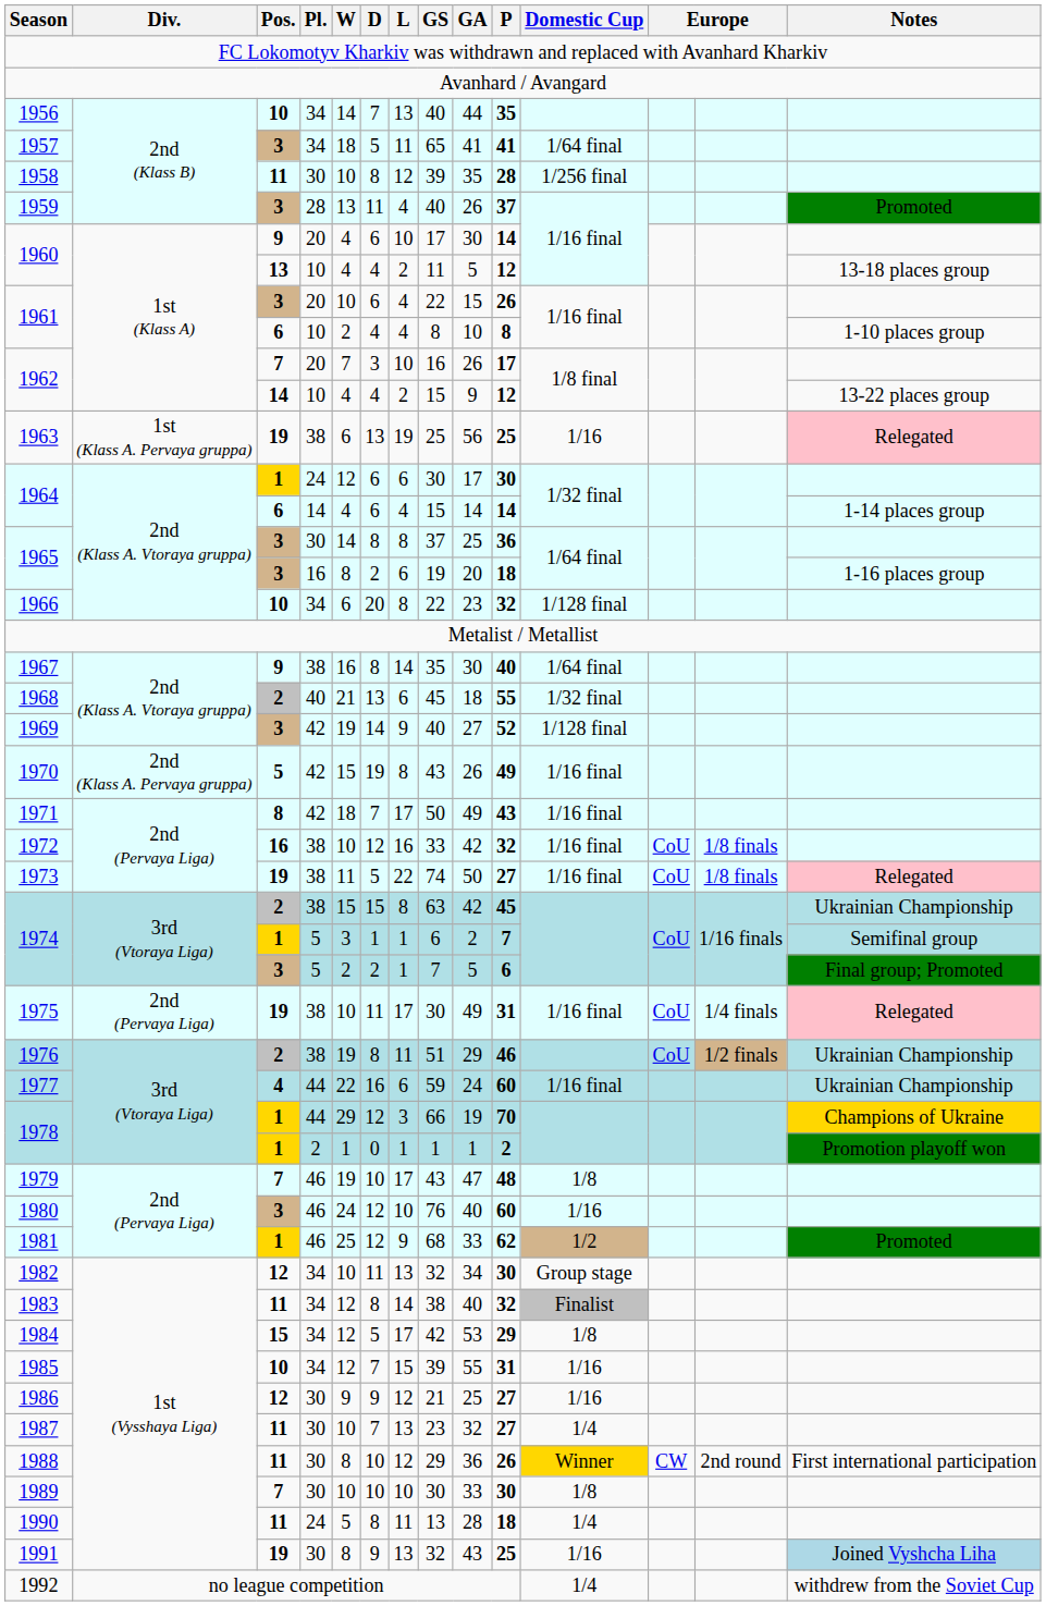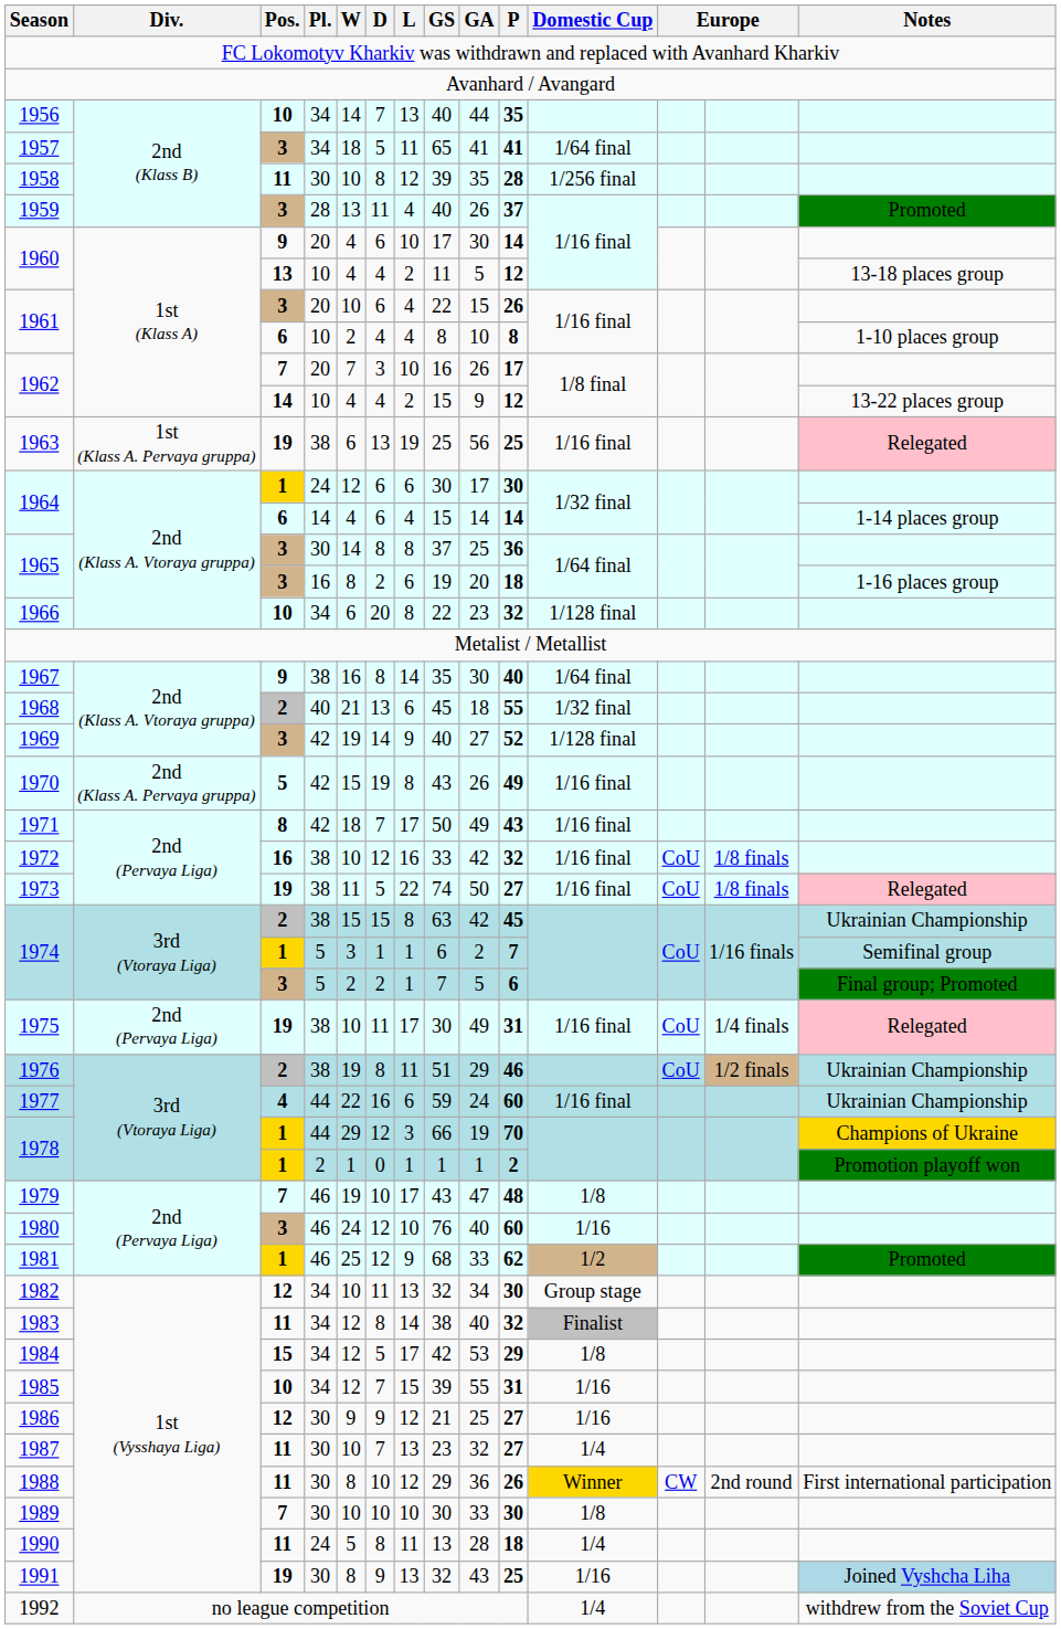1963 | Domestic Cup: 1/16 -> 1/16 final
